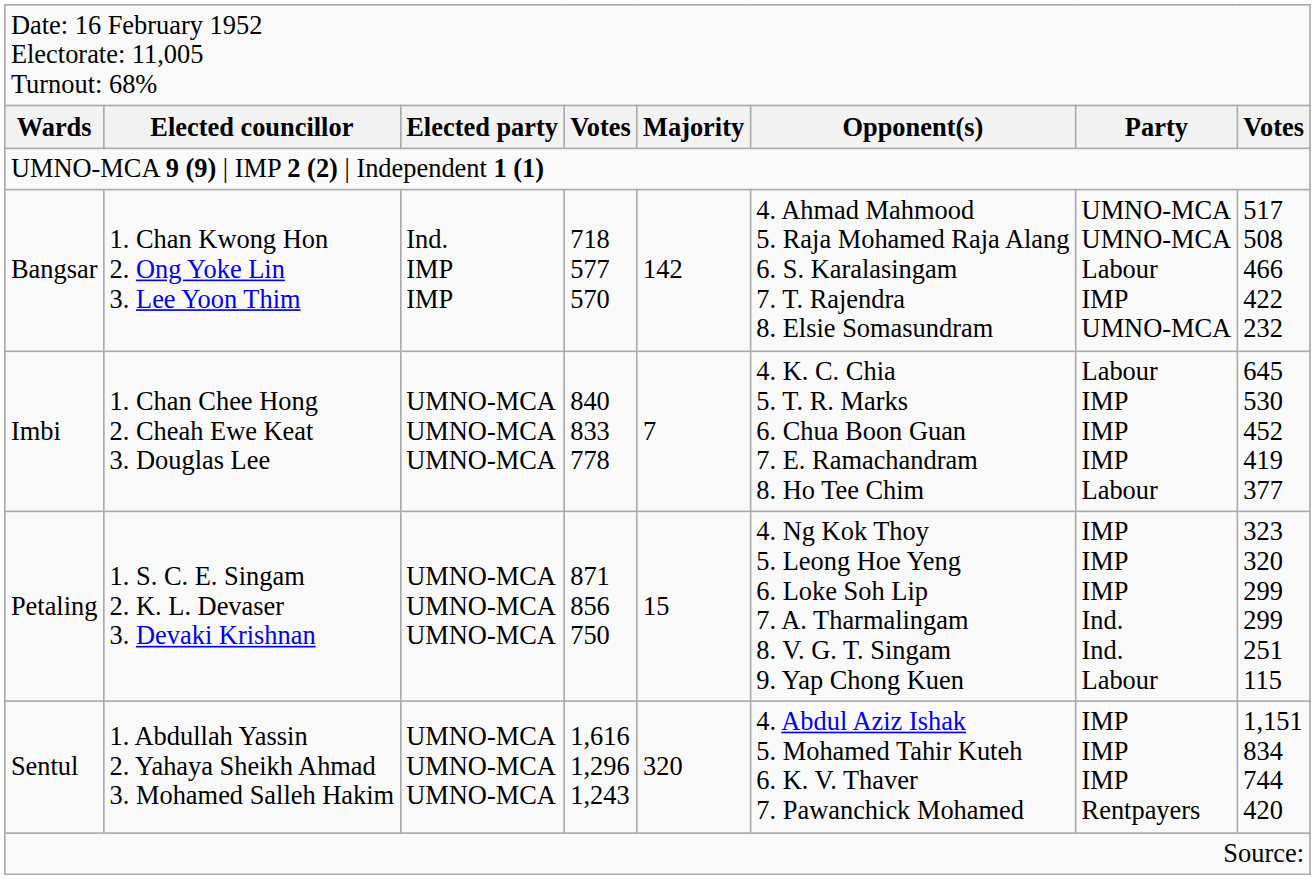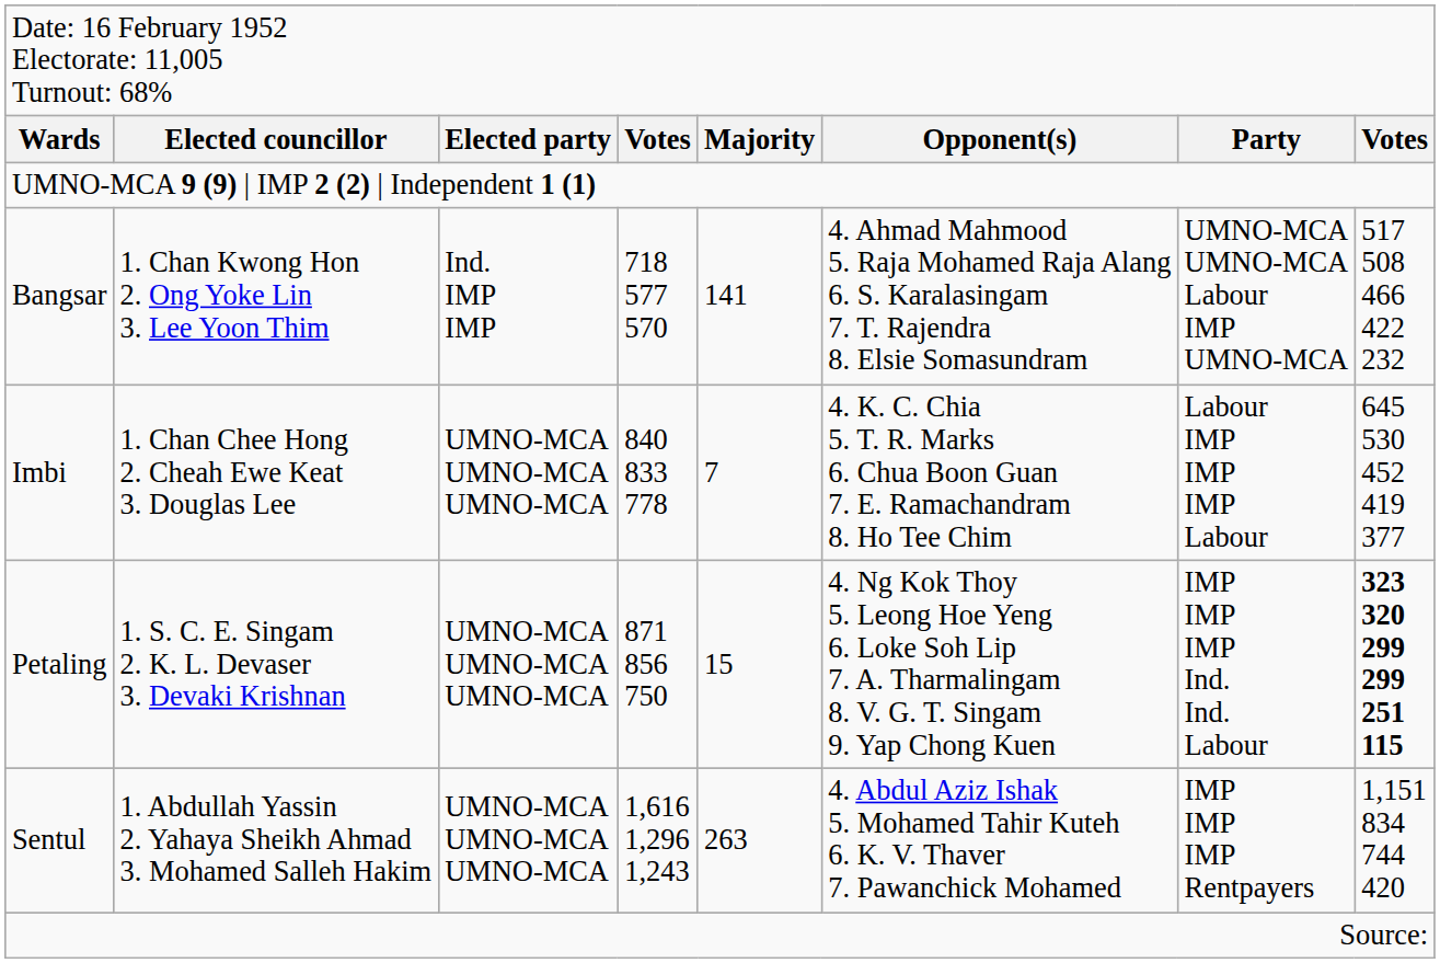Bangsar | column 5: 142 -> 141
Petaling | column 8: normal -> bold
Sentul | column 5: 320 -> 263
